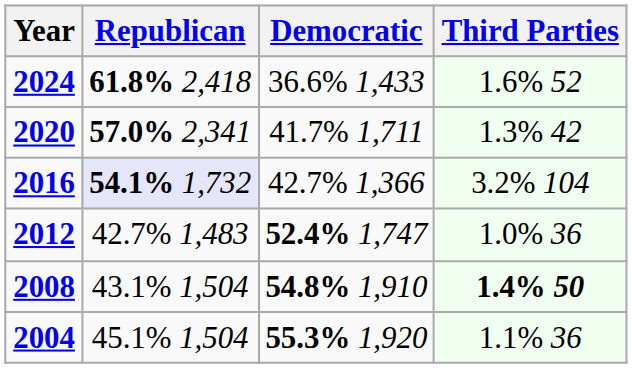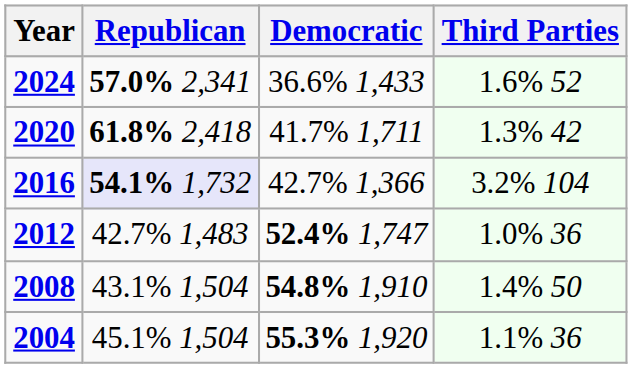2024 | Republican: 61.8% 2,418 -> 57.0% 2,341
2020 | Republican: 57.0% 2,341 -> 61.8% 2,418
2008 | Third Parties: bold -> normal
